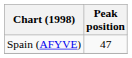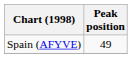Spain (AFYVE) | Peak position: 47 -> 49
